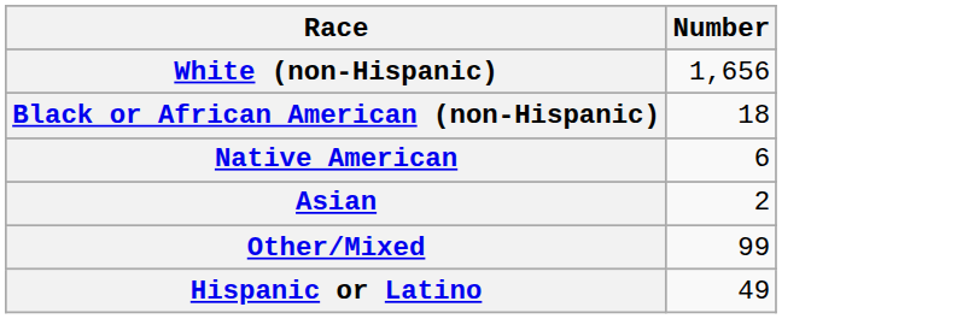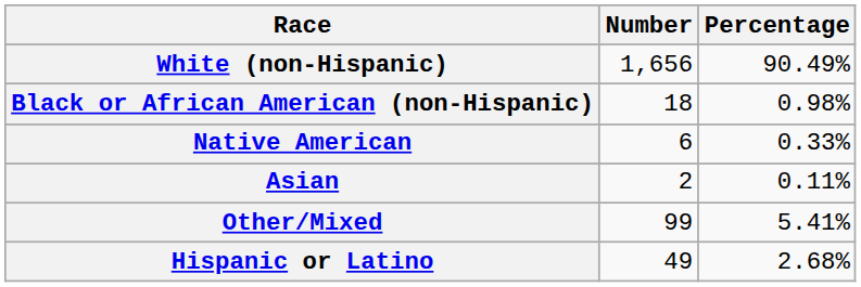+ column: Percentage | 90.49% | 0.98% | 0.33% | 0.11% | 5.41% | 2.68%
